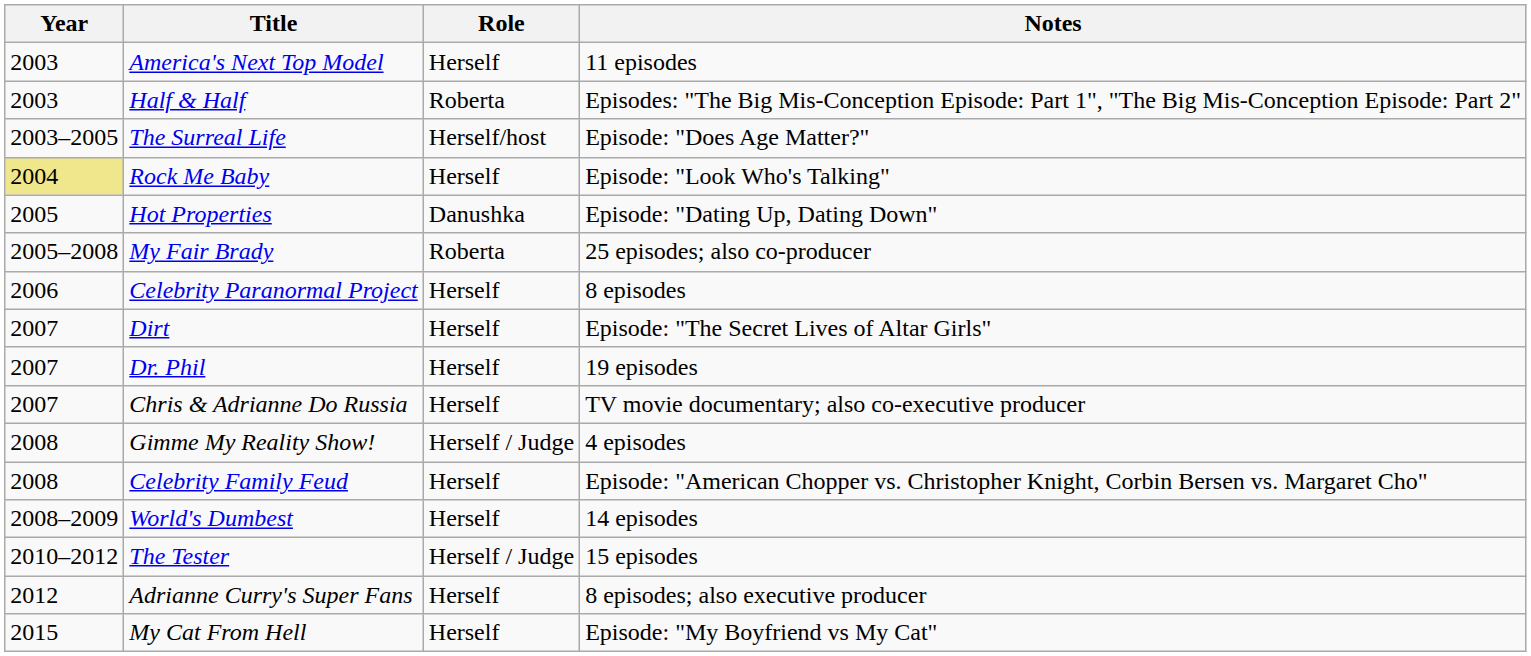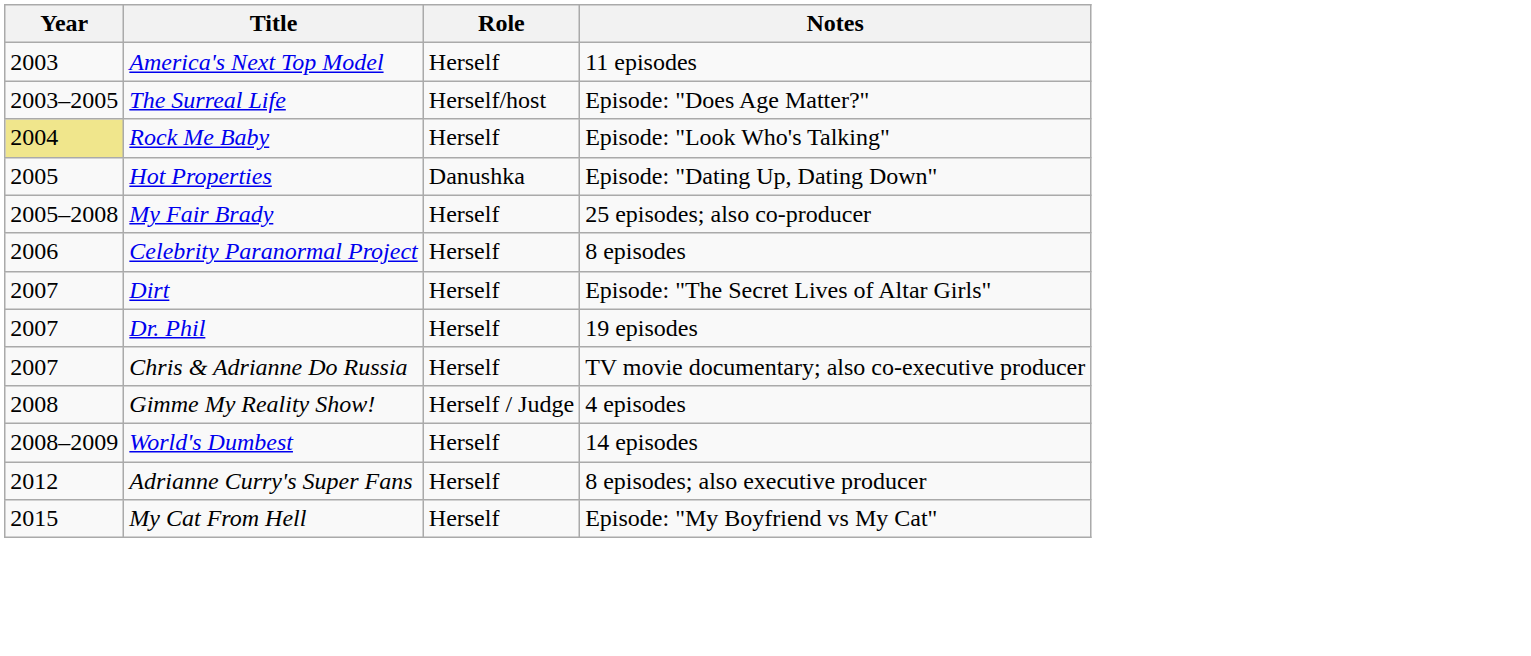- row: 2003 | Half & Half | Roberta | Episodes: "The Big Mis-Conception Episode: Part 1", "The Big Mis-Conception Episode: Part 2"
My Fair Brady | Role: Roberta -> Herself
- row: 2008 | Celebrity Family Feud | Herself | Episode: "American Chopper vs. Christopher Knight, Corbin Bersen vs. Margaret Cho"
- row: 2010–2012 | The Tester | Herself / Judge | 15 episodes
